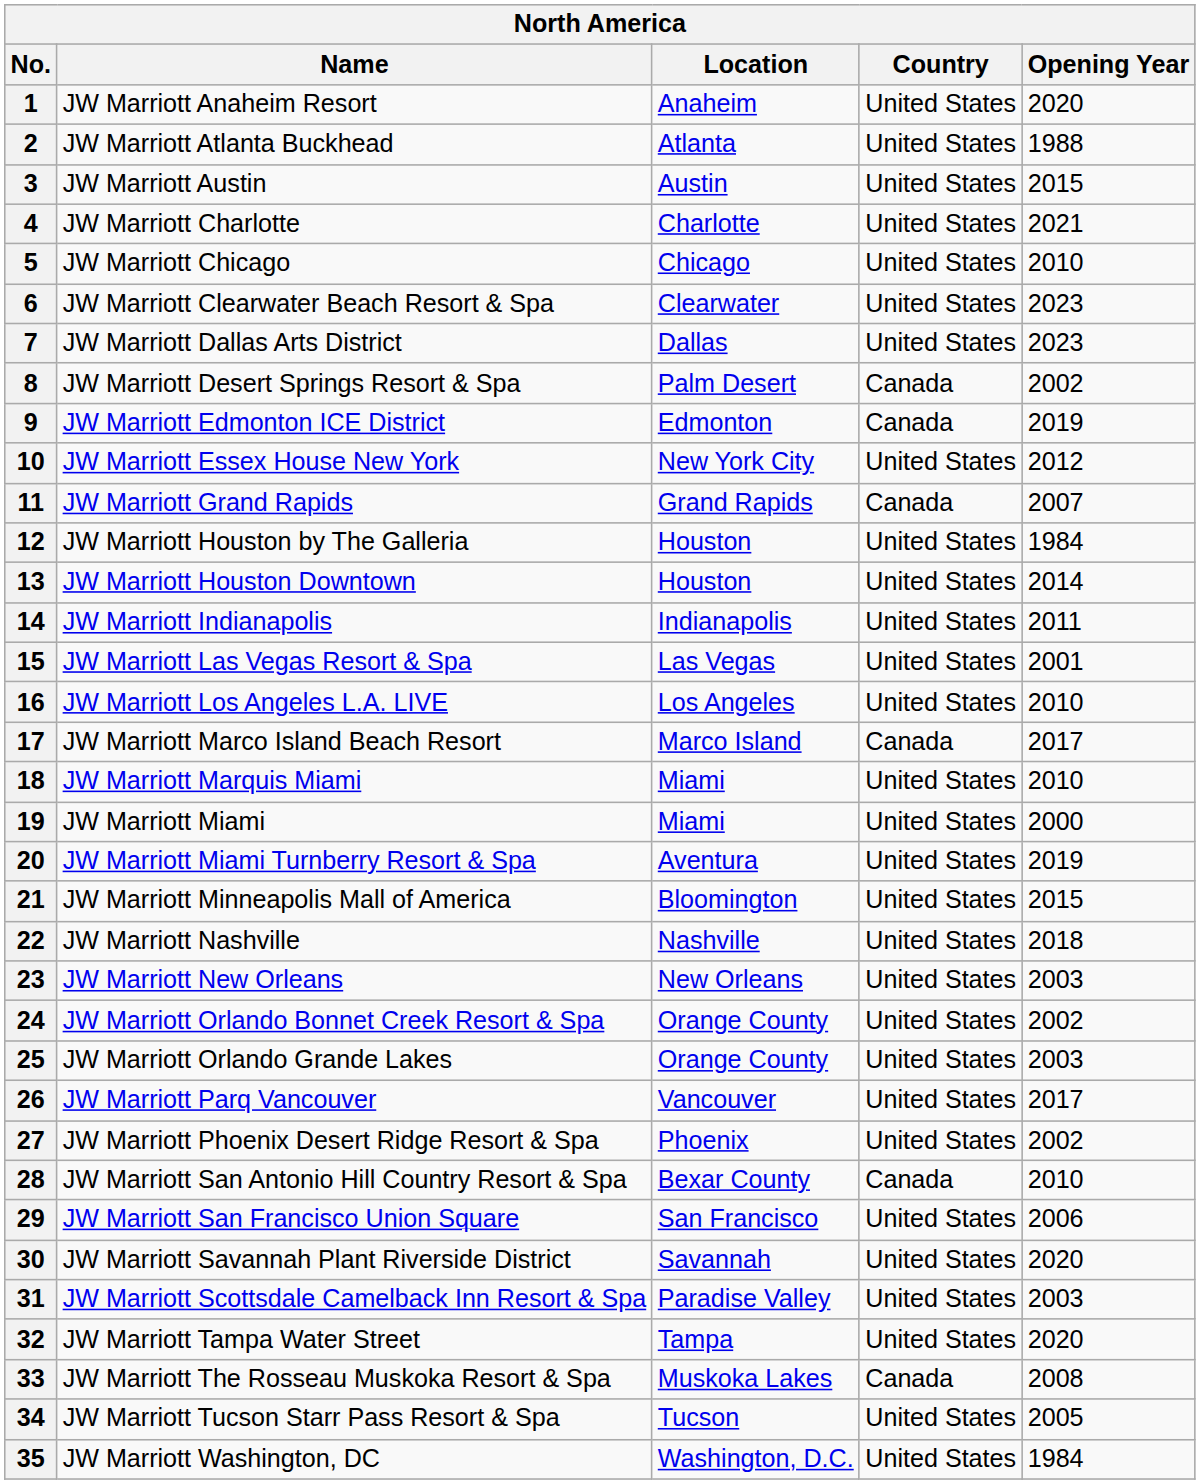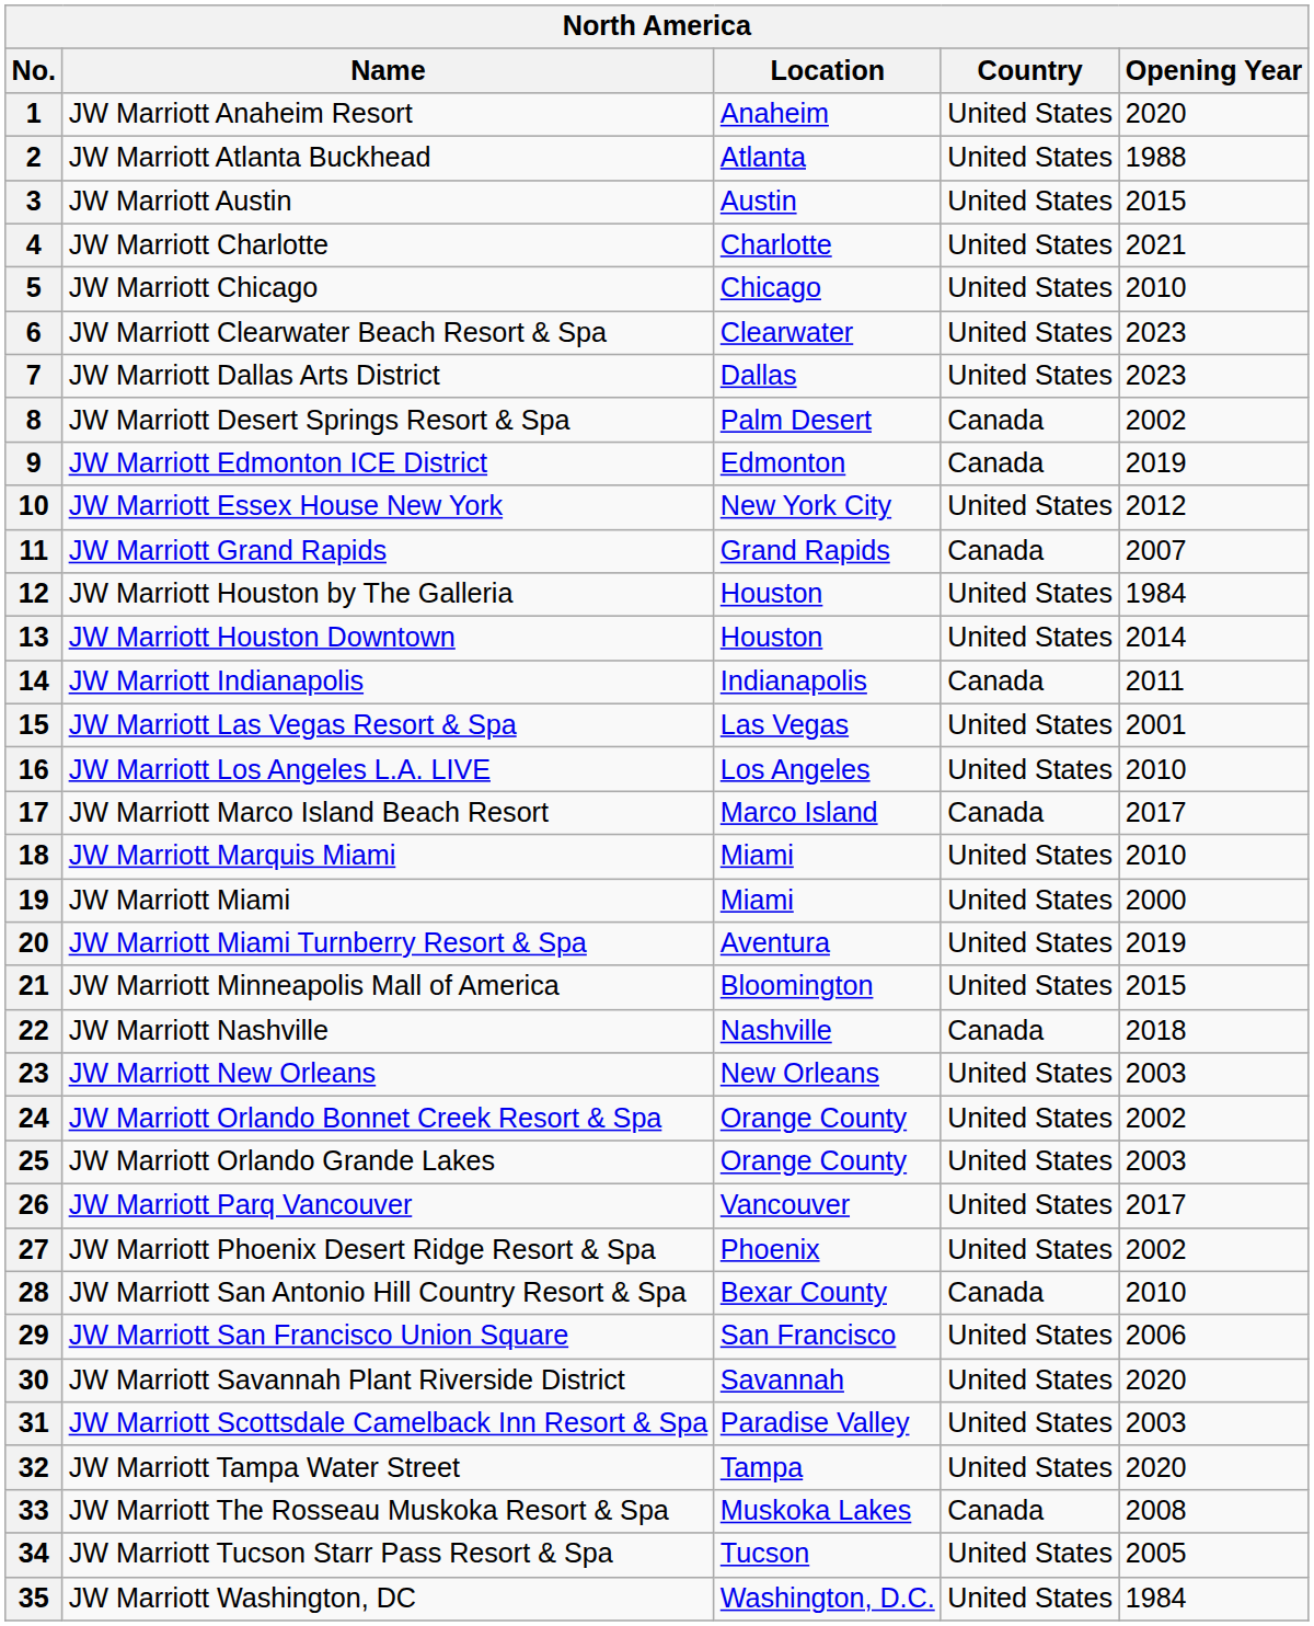14 | Country: United States -> Canada
22 | Country: United States -> Canada
